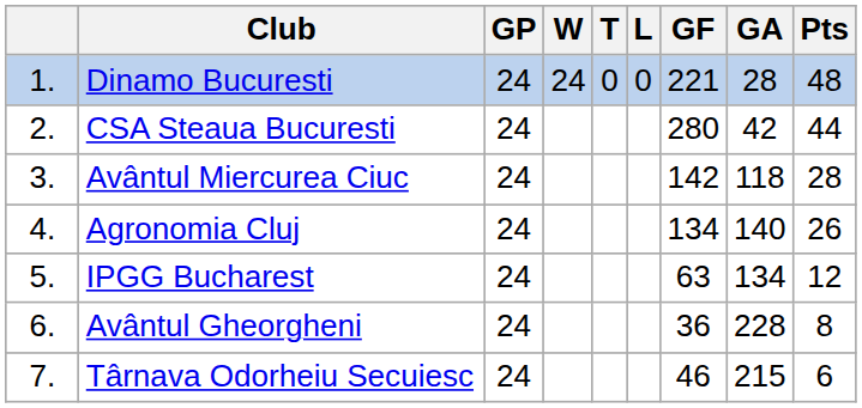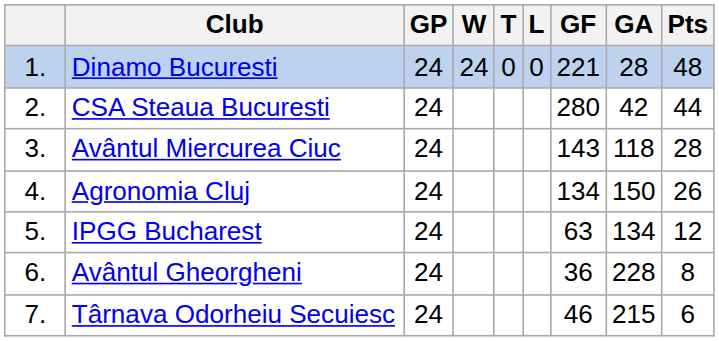Avântul Miercurea Ciuc | GF: 142 -> 143
Agronomia Cluj | GA: 140 -> 150
